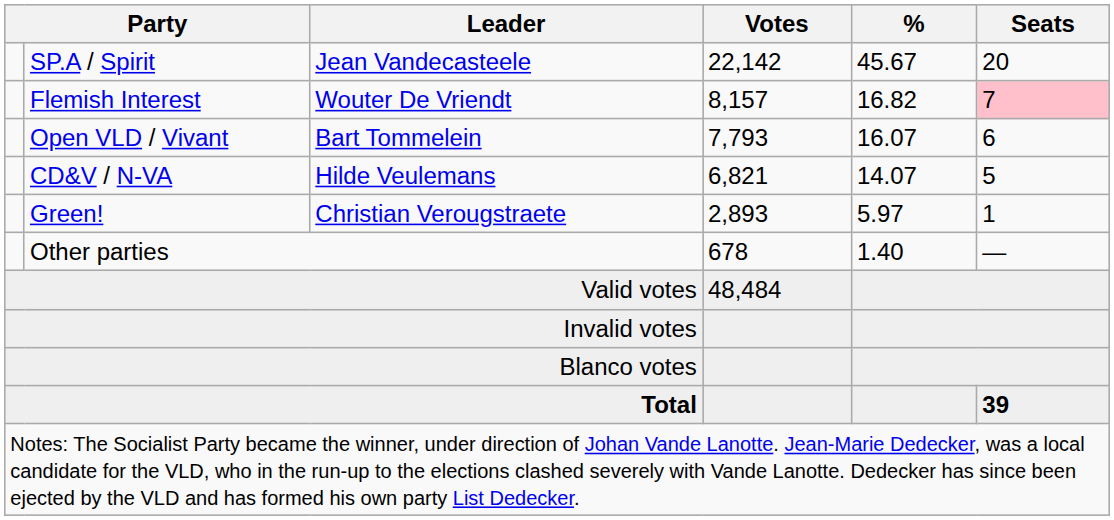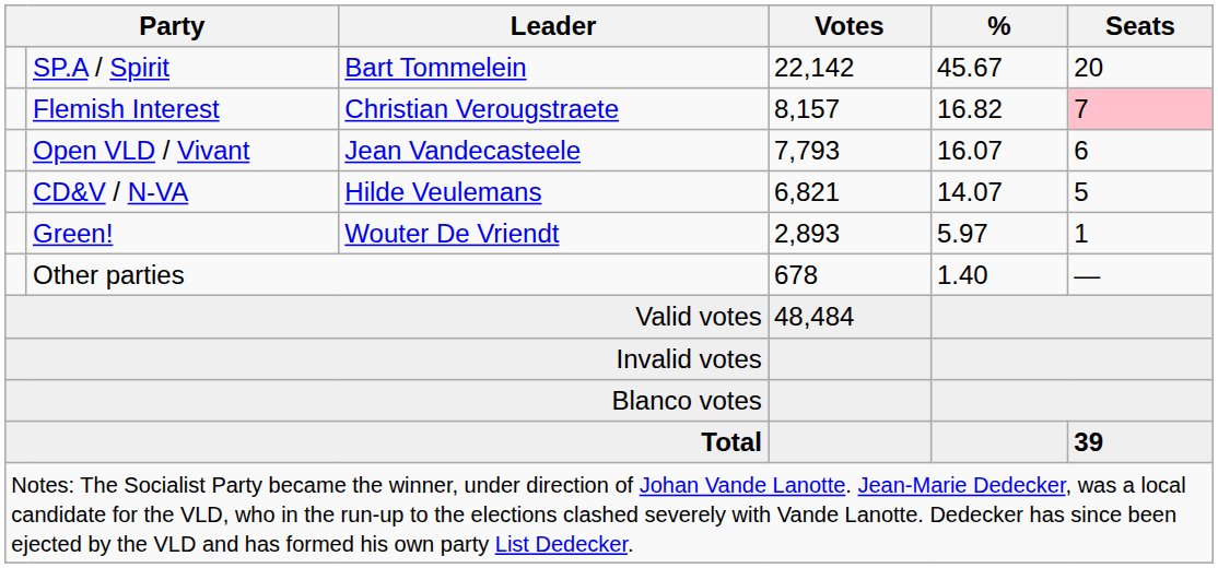SP.A / Spirit | Leader: Jean Vandecasteele -> Bart Tommelein
Flemish Interest | Leader: Wouter De Vriendt -> Christian Verougstraete
Open VLD / Vivant | Leader: Bart Tommelein -> Jean Vandecasteele
Green! | Leader: Christian Verougstraete -> Wouter De Vriendt
